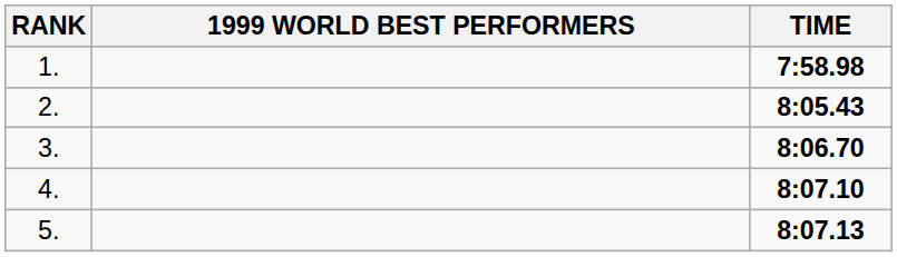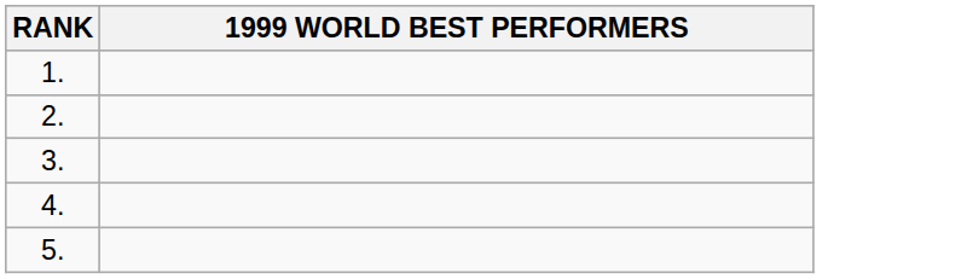- column: TIME | 7:58.98 | 8:05.43 | 8:06.70 | 8:07.10 | 8:07.13
